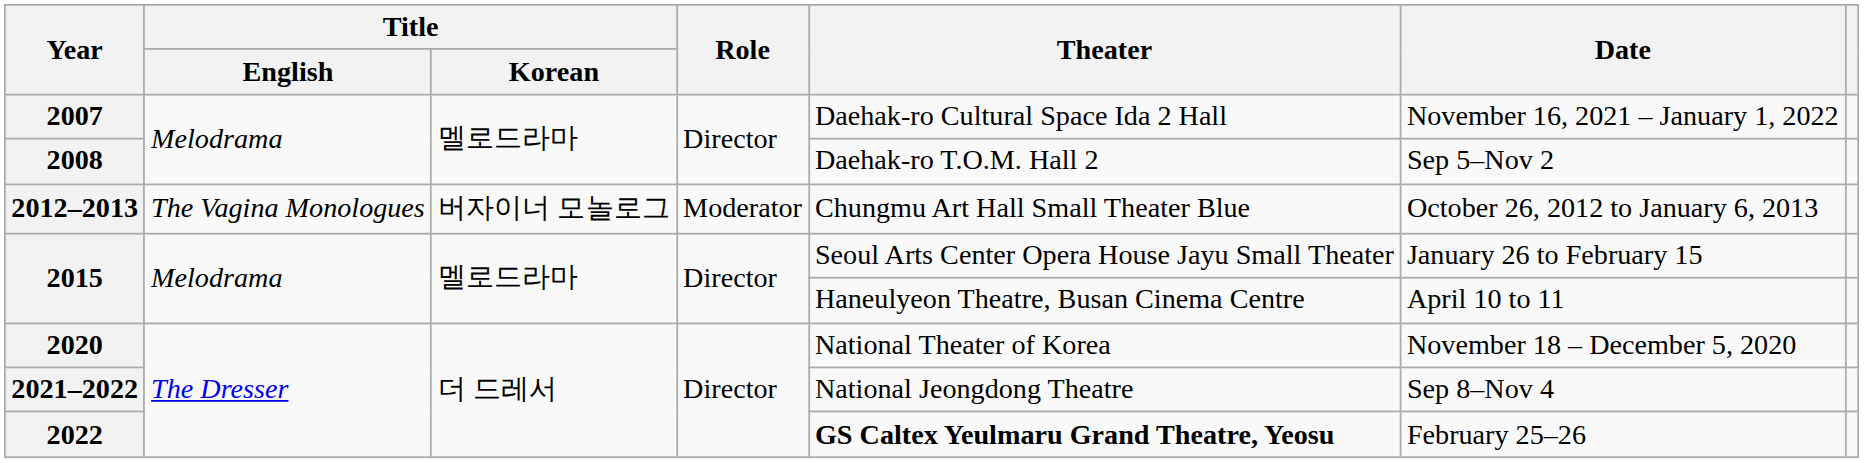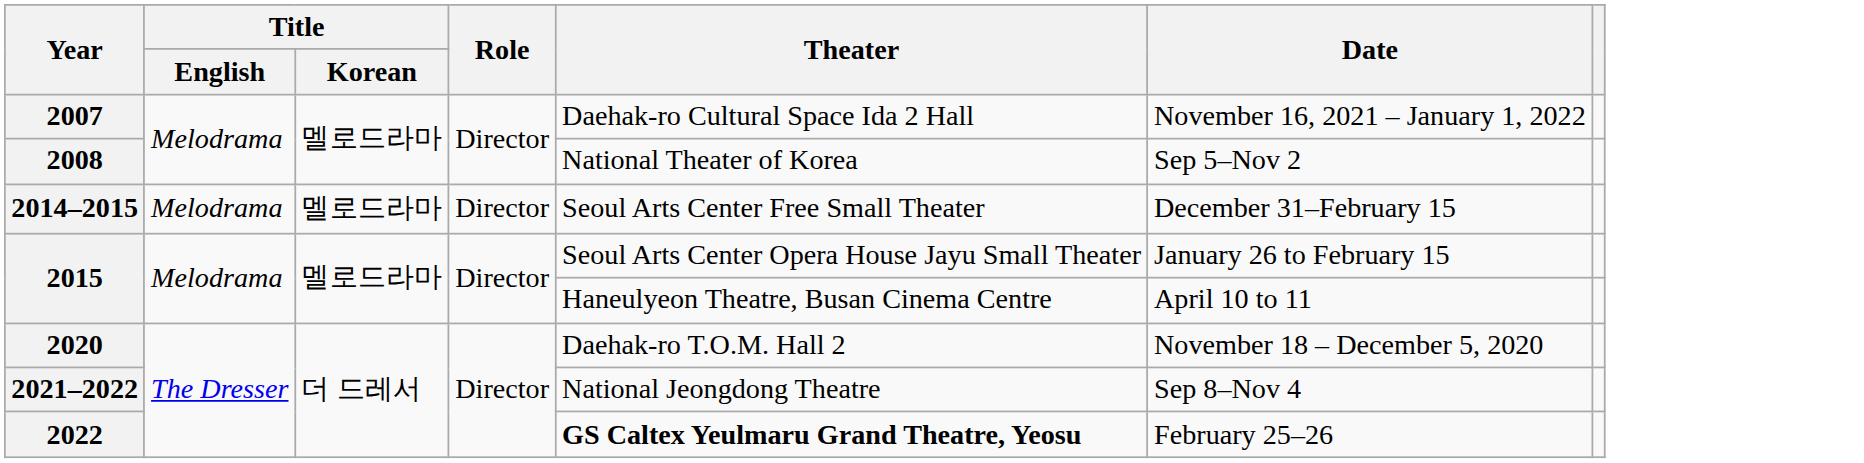2008 | Theater: Daehak-ro T.O.M. Hall 2 -> National Theater of Korea
- row: 2012–2013 | The Vagina Monologues | 버자이너 모놀로그 | Moderator | Chungmu Art Hall Small Theater Blue | October 26, 2012 to January 6, 2013
+ row: 2014–2015 | Melodrama | 멜로드라마 | Director | Seoul Arts Center Free Small Theater | December 31–February 15
2020 | Theater: National Theater of Korea -> Daehak-ro T.O.M. Hall 2
